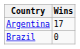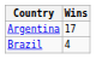Brazil | Wins: 0 -> 4
